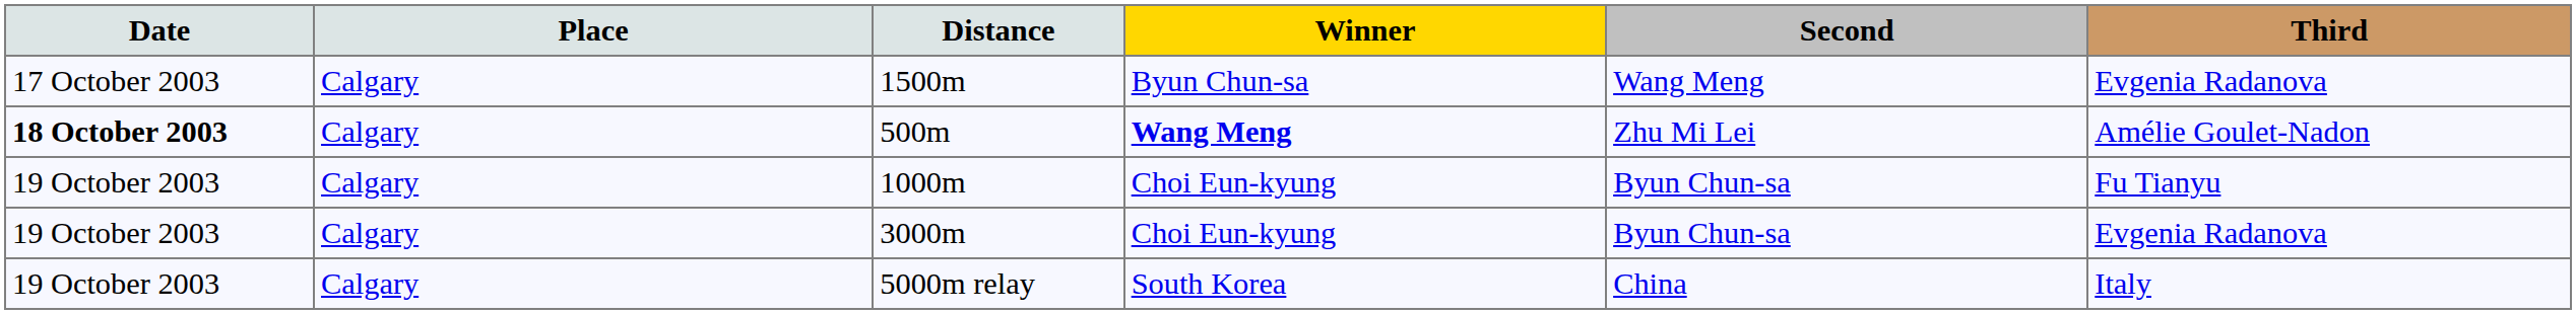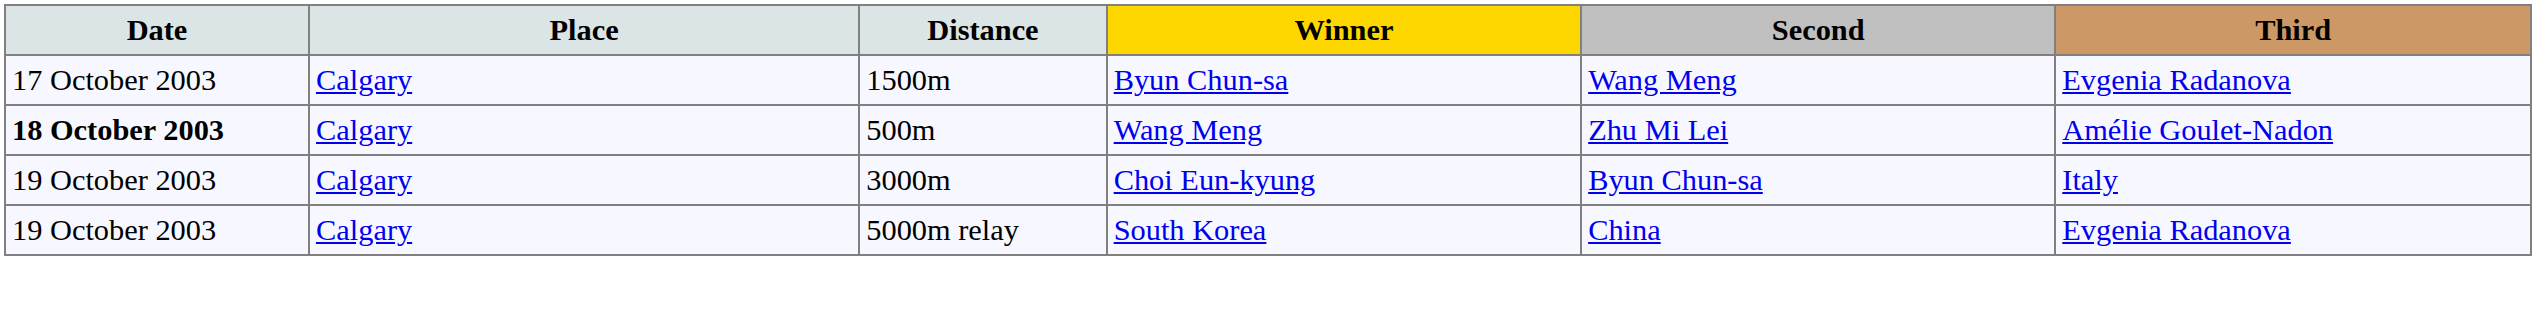500m | Winner: bold -> normal
- row: 19 October 2003 | Calgary | 1000m | Choi Eun-kyung | Byun Chun-sa | Fu Tianyu
3000m | Third: Evgenia Radanova -> Italy
5000m relay | Third: Italy -> Evgenia Radanova
